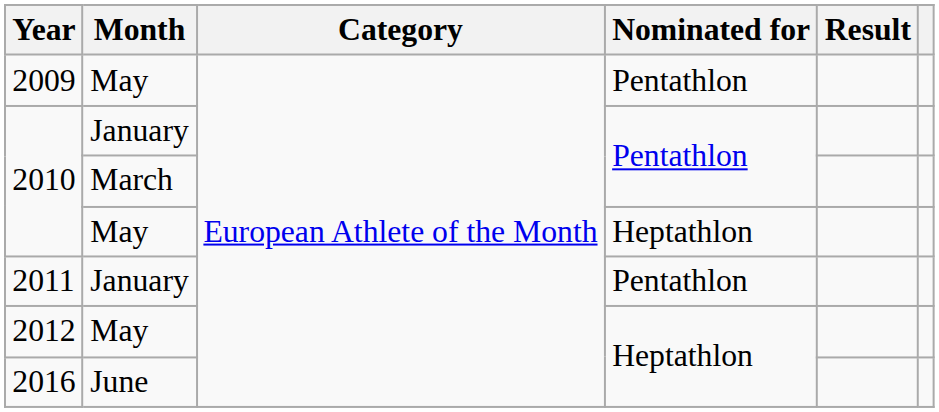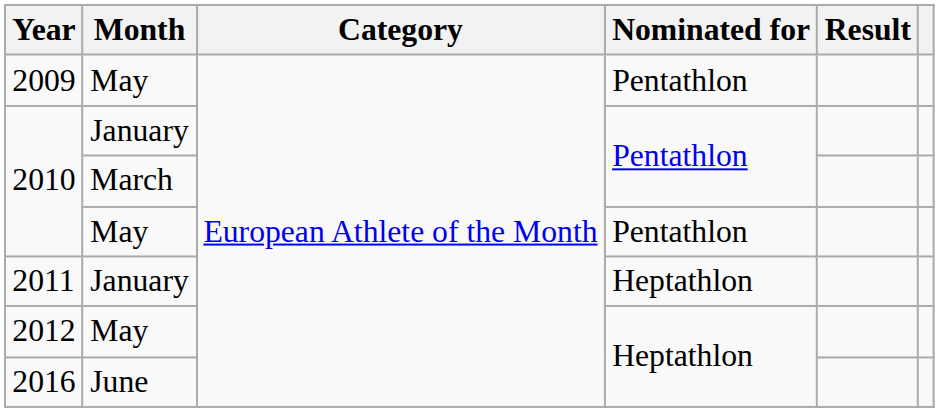2010 / May | Nominated for: Heptathlon -> Pentathlon
2011 | Nominated for: Pentathlon -> Heptathlon
